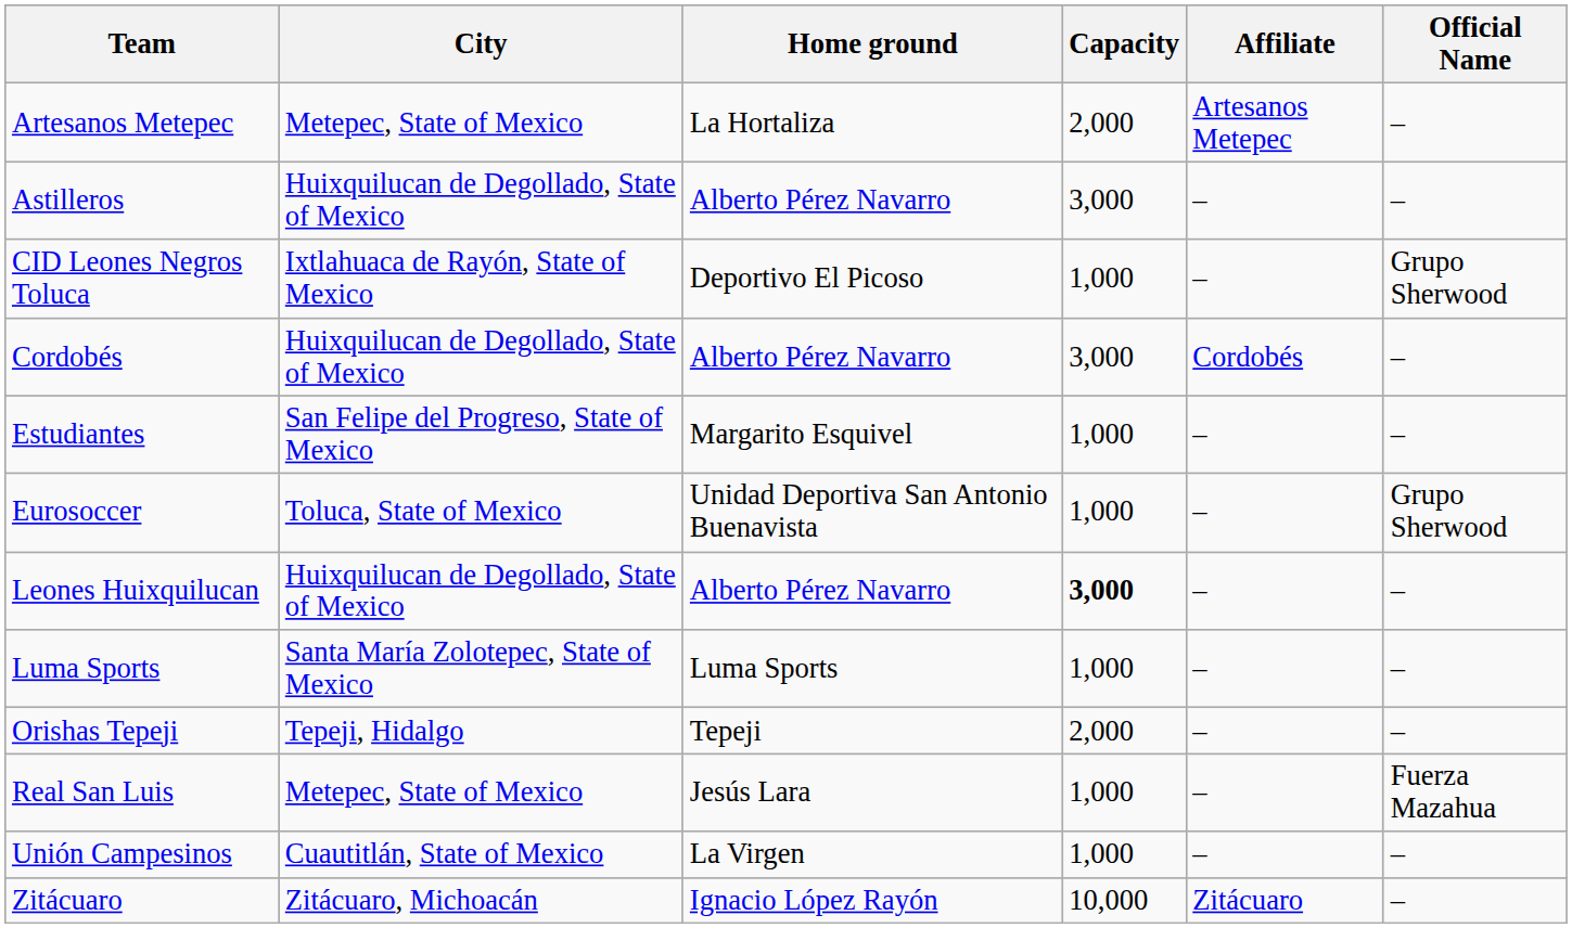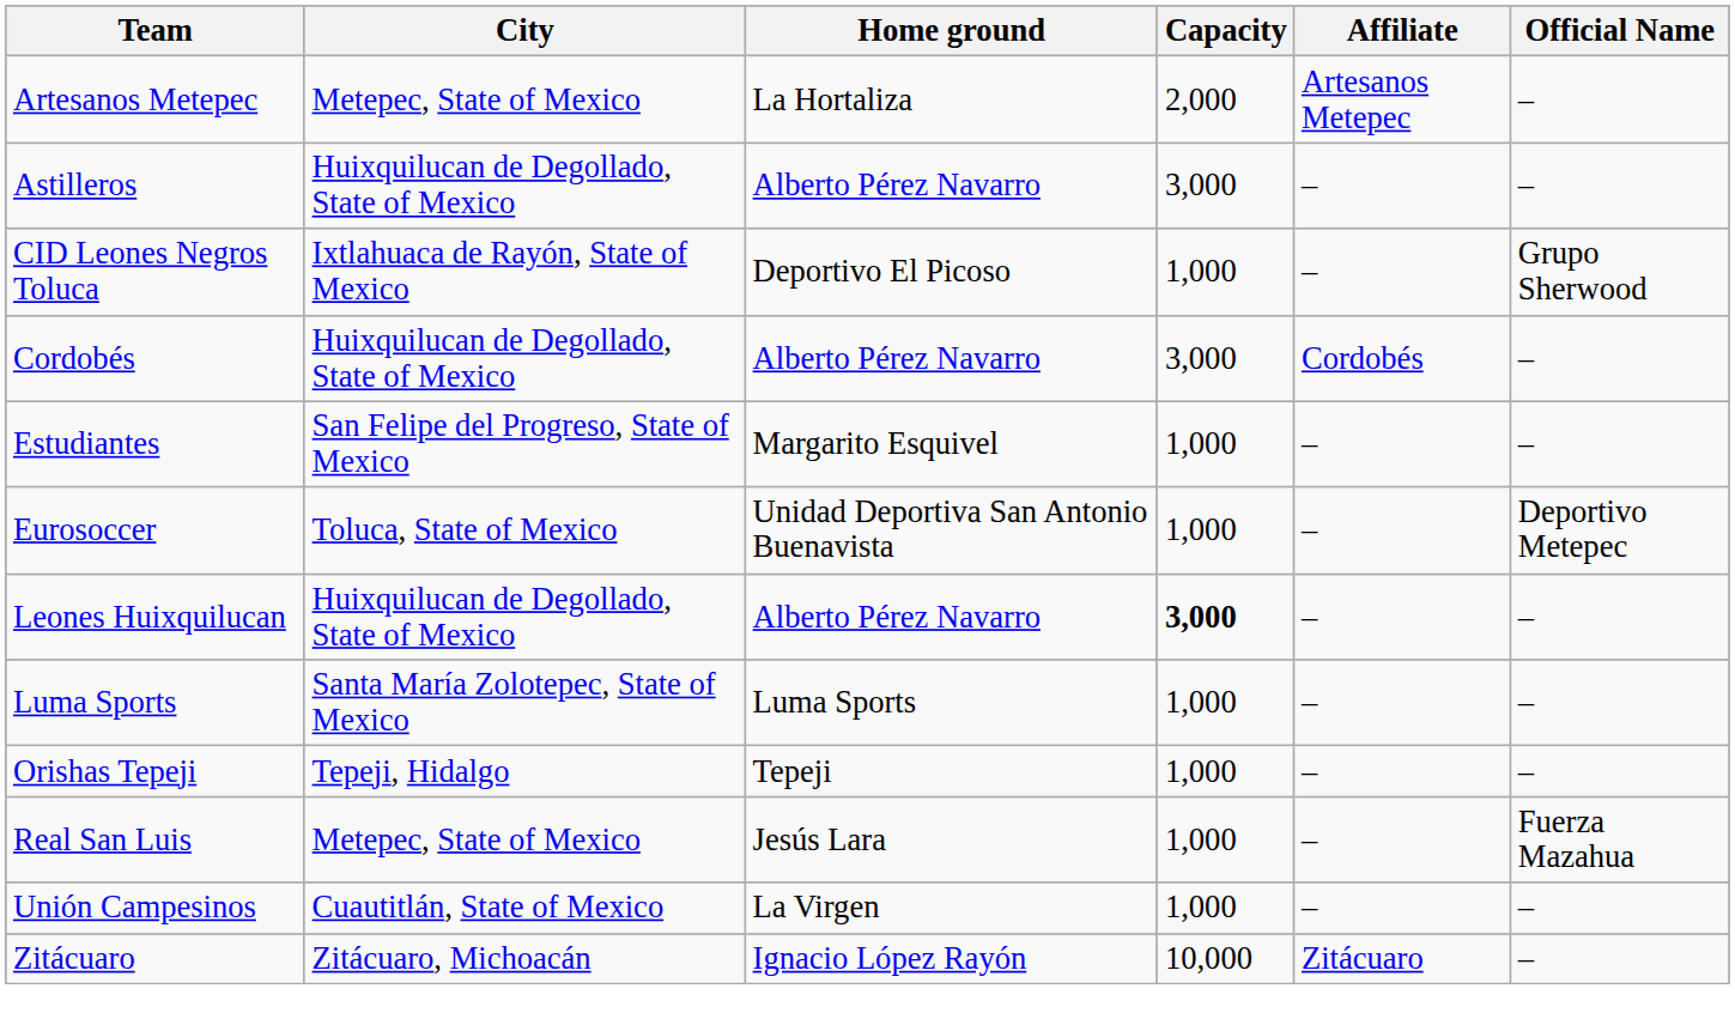Eurosoccer | Official Name: Grupo Sherwood -> Deportivo Metepec
Orishas Tepeji | Capacity: 2,000 -> 1,000
